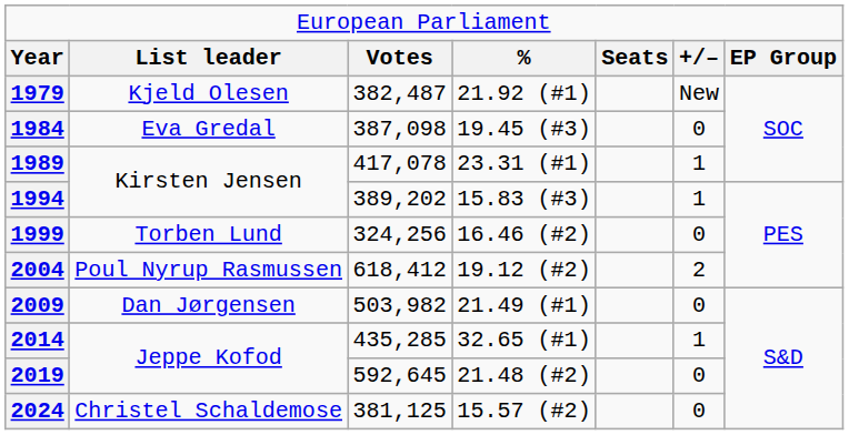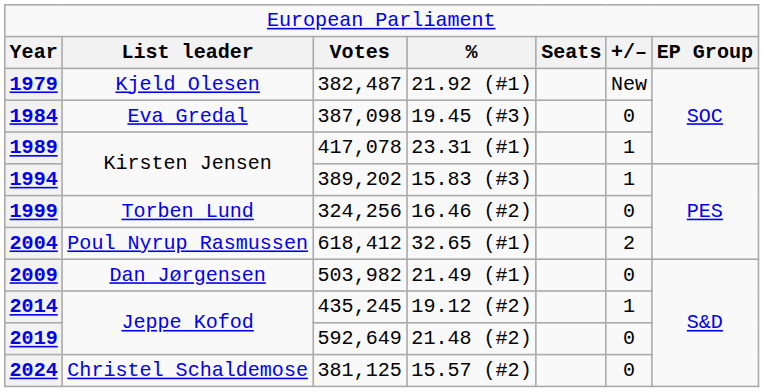2004 | column 4: 19.12 (#2) -> 32.65 (#1)
2014 | column 3: 435,285 -> 435,245
2014 | column 4: 32.65 (#1) -> 19.12 (#2)
2019 | column 3: 592,645 -> 592,649
